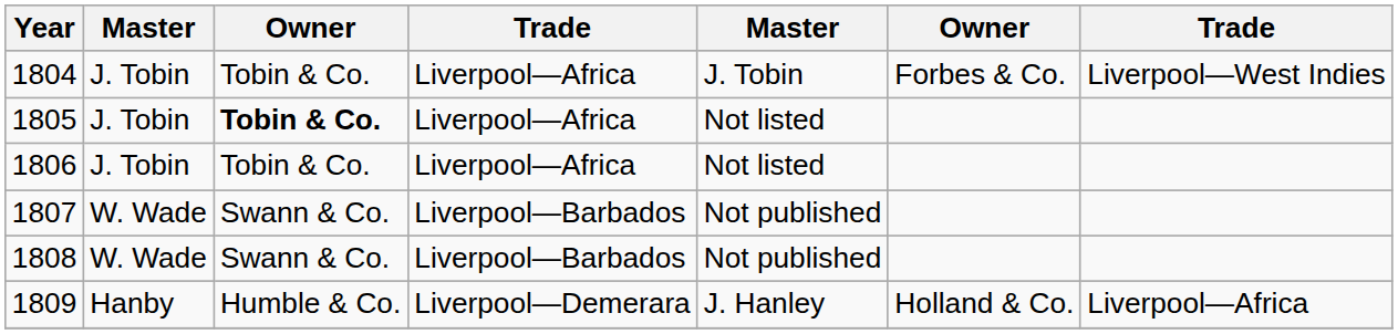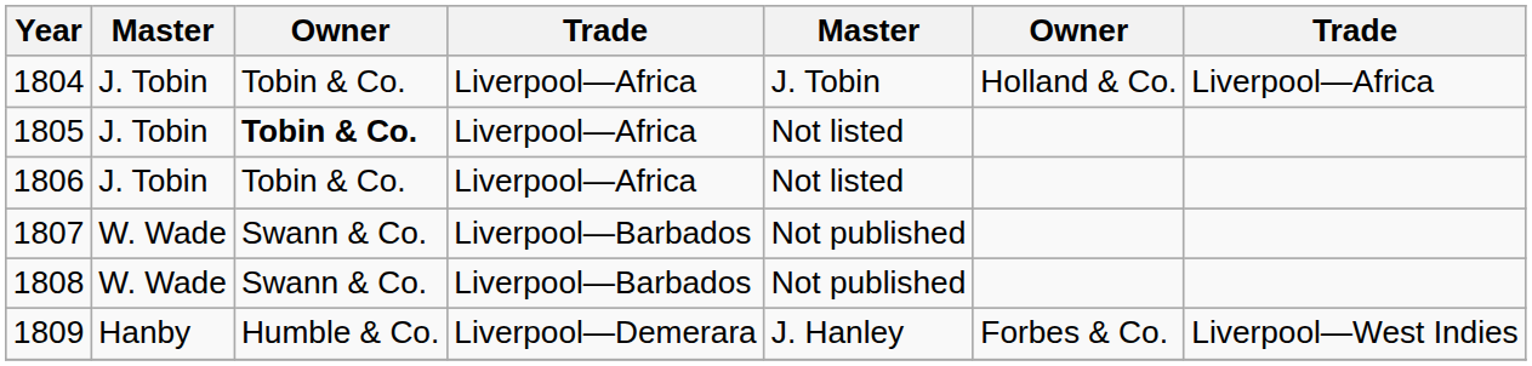1804 | column 6: Forbes & Co. -> Holland & Co.
1804 | column 7: Liverpool—West Indies -> Liverpool—Africa
1809 | column 6: Holland & Co. -> Forbes & Co.
1809 | column 7: Liverpool—Africa -> Liverpool—West Indies
